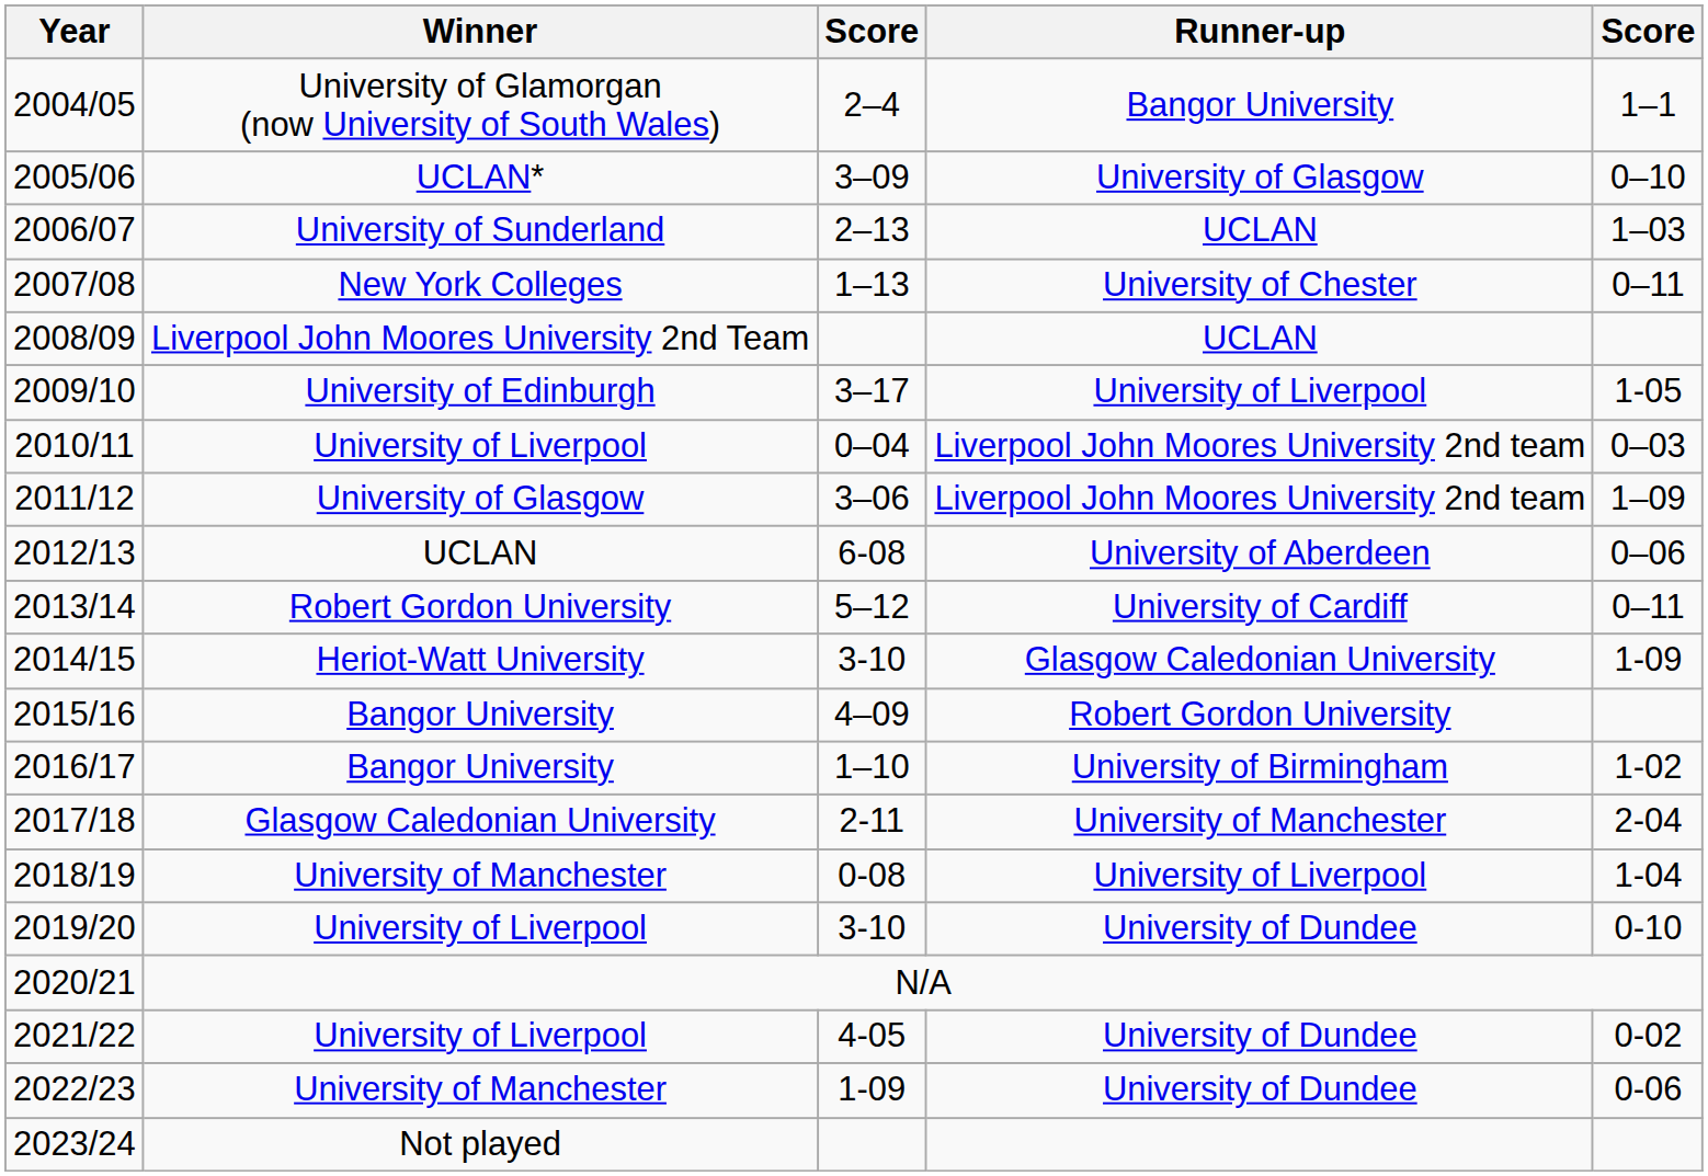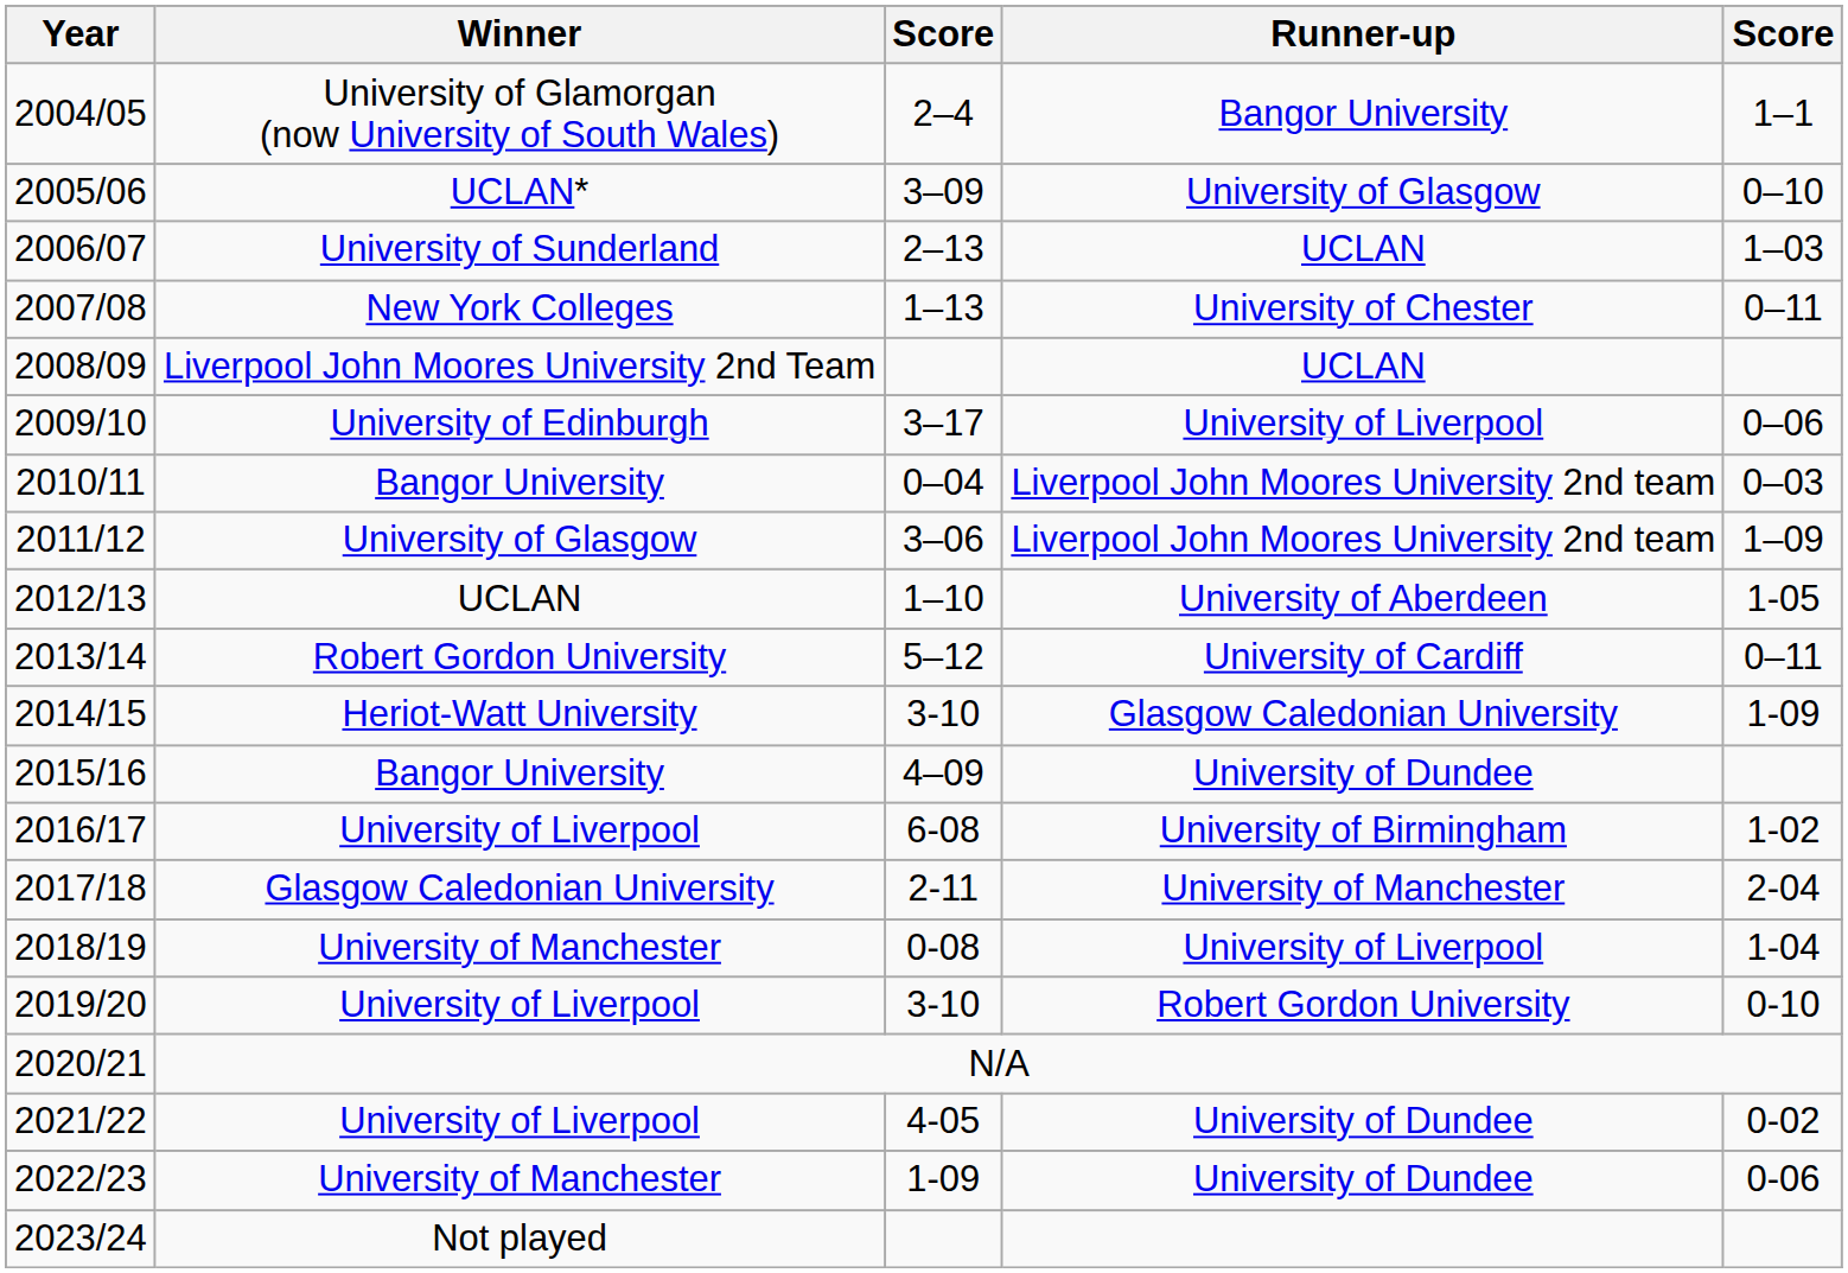2009/10 | column 5: 1-05 -> 0–06
2010/11 | Winner: University of Liverpool -> Bangor University
2012/13 | column 3: 6-08 -> 1–10
2012/13 | column 5: 0–06 -> 1-05
2015/16 | Runner-up: Robert Gordon University -> University of Dundee
2016/17 | Winner: Bangor University -> University of Liverpool
2016/17 | column 3: 1–10 -> 6-08
2019/20 | Runner-up: University of Dundee -> Robert Gordon University
